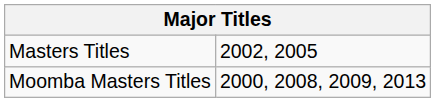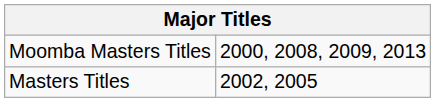rows swapped: Masters Titles <-> Moomba Masters Titles
